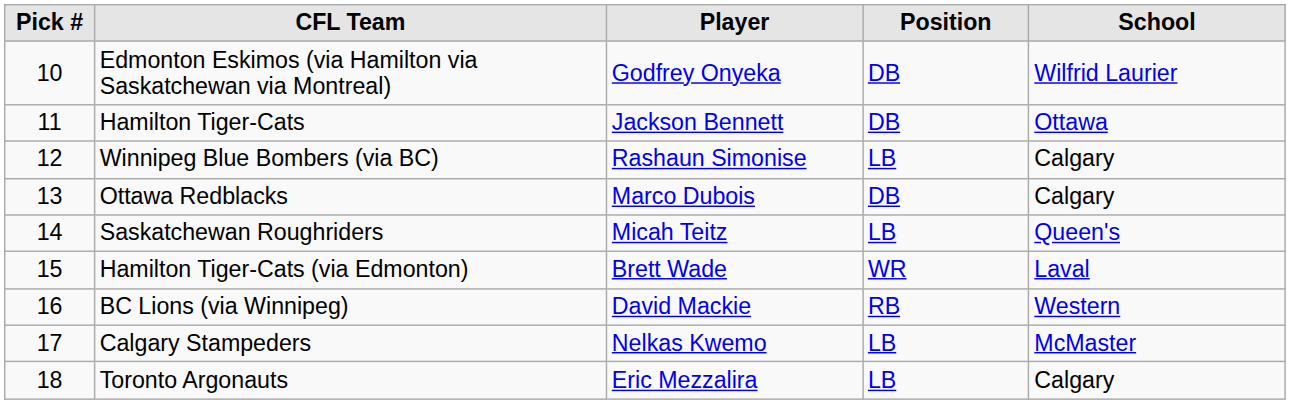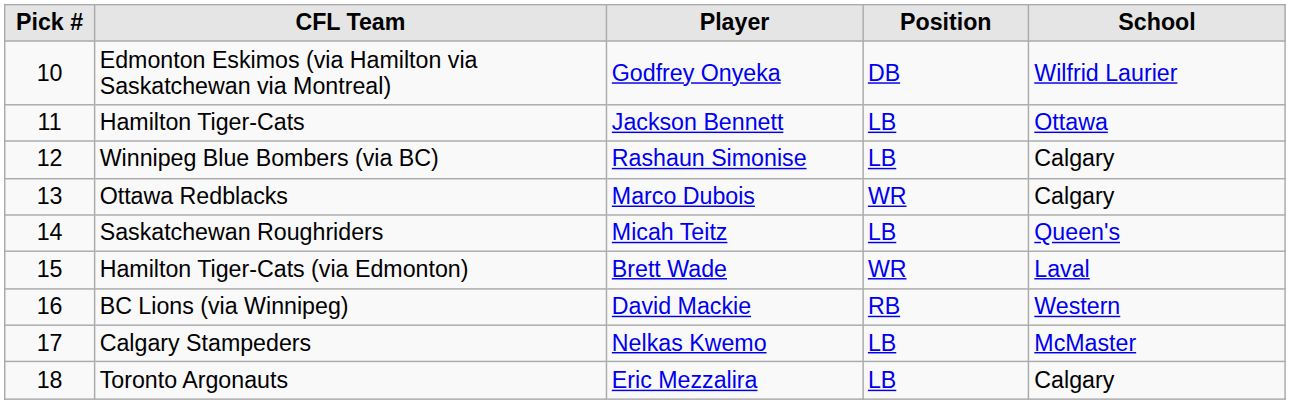Hamilton Tiger-Cats | Position: DB -> LB
Ottawa Redblacks | Position: DB -> WR
